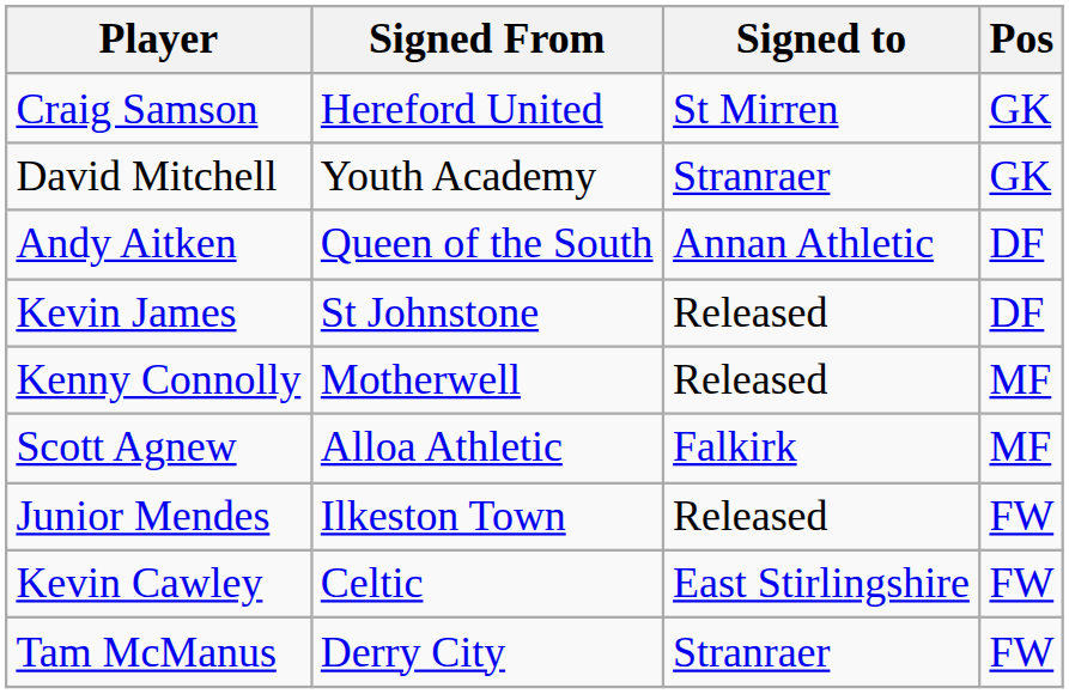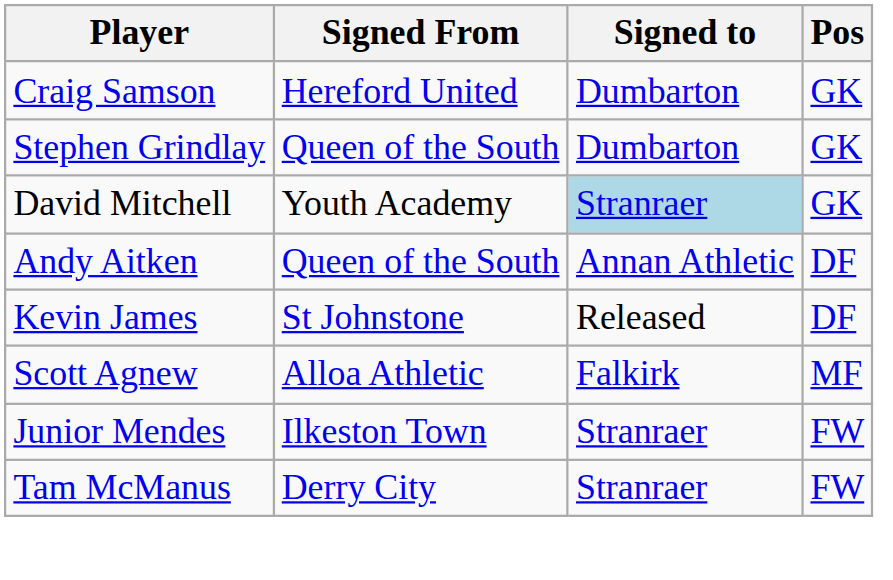Craig Samson | Signed to: St Mirren -> Dumbarton
+ row: Stephen Grindlay | Queen of the South | Dumbarton | GK
David Mitchell | Signed to: no background -> lightblue background
- row: Kenny Connolly | Motherwell | Released | MF
Junior Mendes | Signed to: Released -> Stranraer
- row: Kevin Cawley | Celtic | East Stirlingshire | FW
